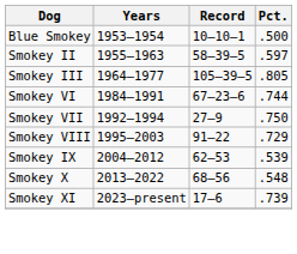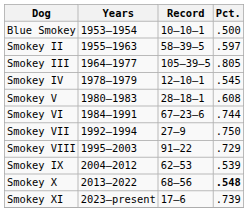+ row: Smokey IV | 1978–1979 | 12–10–1 | .545
+ row: Smokey V | 1980–1983 | 28–18–1 | .608
Smokey X | Pct.: normal -> bold
